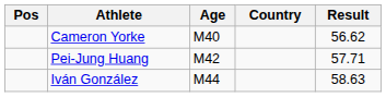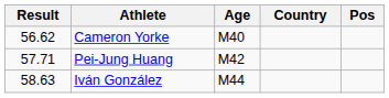columns swapped: Pos <-> Result
